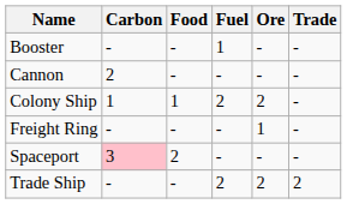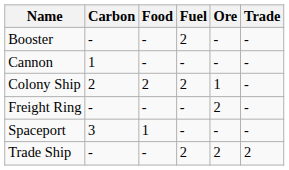Booster | Fuel: 1 -> 2
Cannon | Carbon: 2 -> 1
Colony Ship | Carbon: 1 -> 2
Colony Ship | Food: 1 -> 2
Colony Ship | Ore: 2 -> 1
Freight Ring | Ore: 1 -> 2
Spaceport | Carbon: pink background -> no background
Spaceport | Food: 2 -> 1
